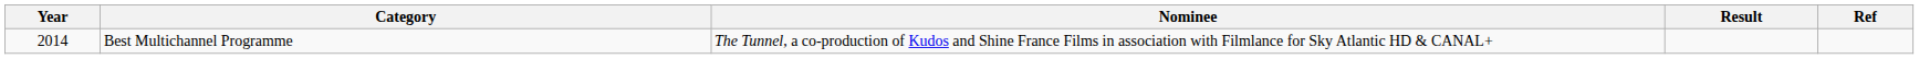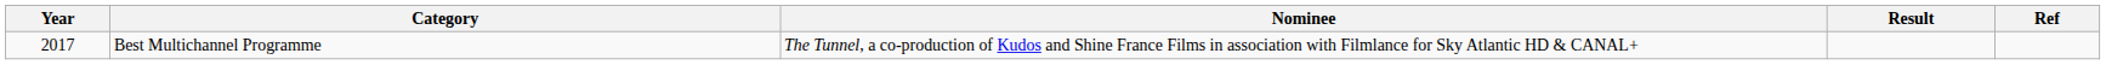Best Multichannel Programme | Year: 2014 -> 2017
